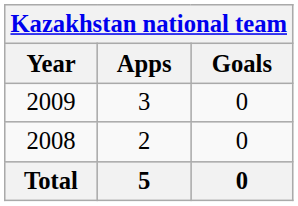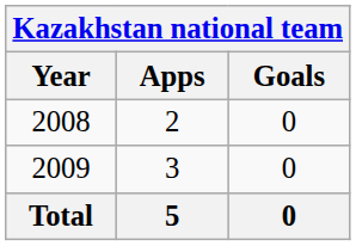rows swapped: 2008 <-> 2009
